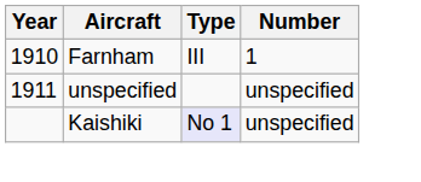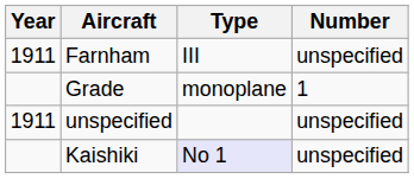Farnham | Year: 1910 -> 1911
Farnham | Number: 1 -> unspecified
+ row: Grade | monoplane | 1
